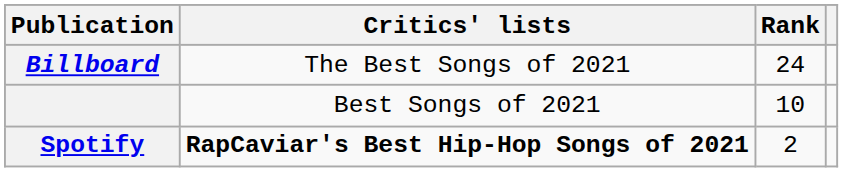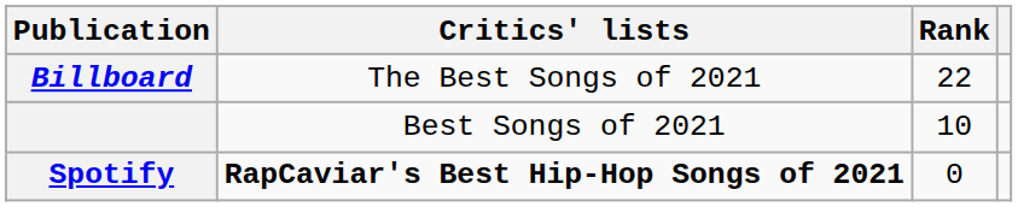Billboard | Rank: 24 -> 22
Spotify | Rank: 2 -> 0
